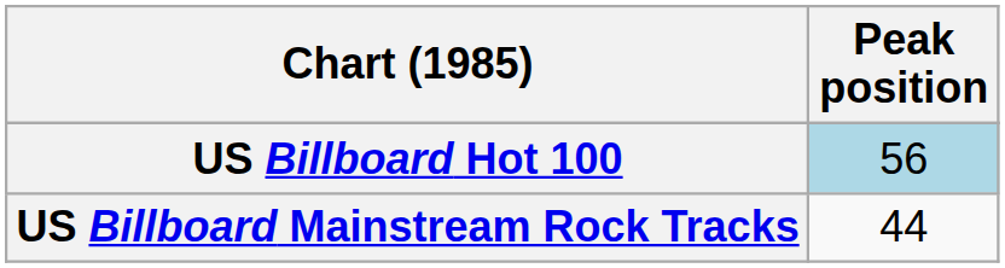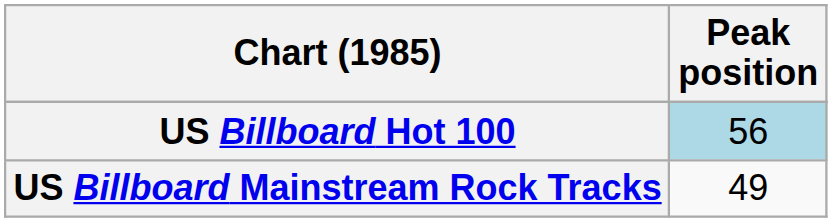US Billboard Mainstream Rock Tracks | Peak position: 44 -> 49
